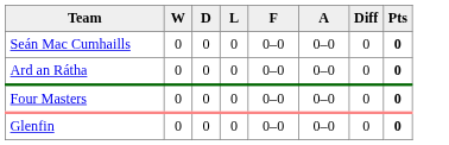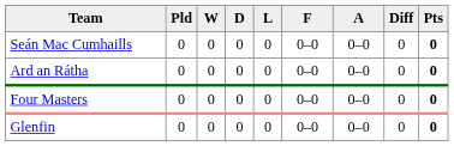+ column: Pld | 0 | 0 | 0 | 0
